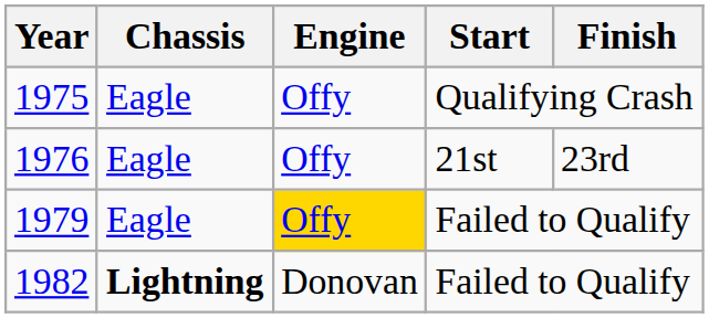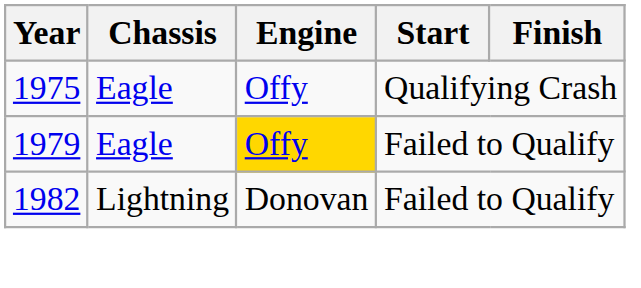- row: 1976 | Eagle | Offy | 21st | 23rd
1982 | Chassis: bold -> normal
